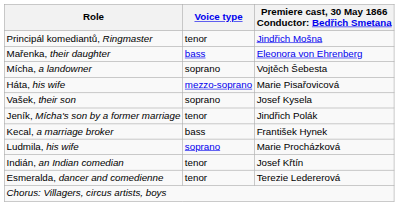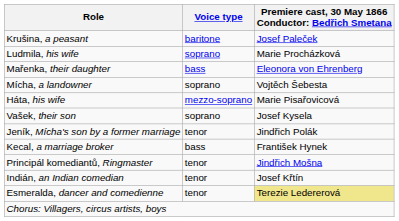+ row: Krušina, a peasant | baritone | Josef Paleček
rows swapped: Ludmila, his wife <-> Principál komediantů, Ringmaster
Esmeralda, dancer and comedienne | column 3: no background -> khaki background
